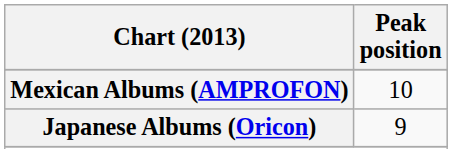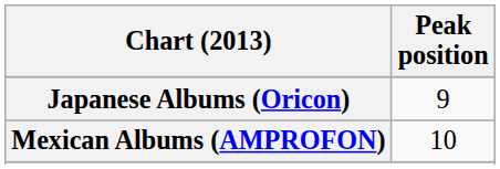rows swapped: Japanese Albums (Oricon) <-> Mexican Albums (AMPROFON)
